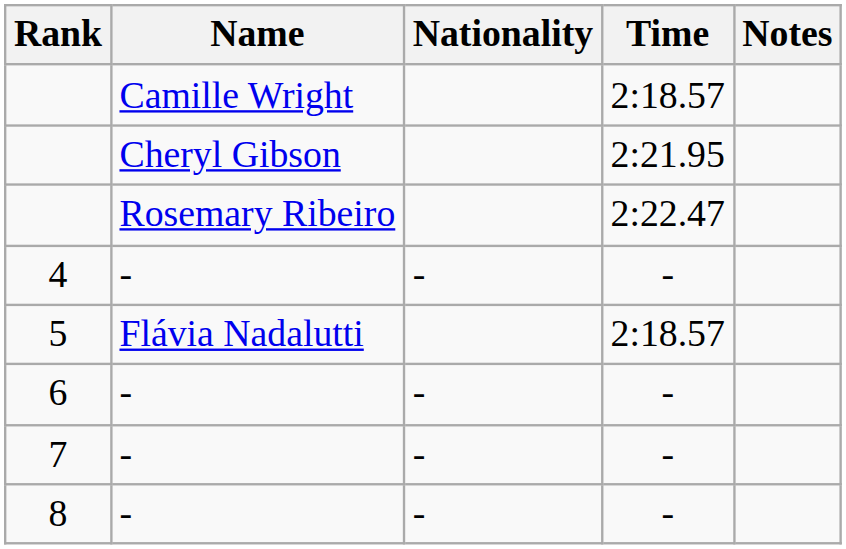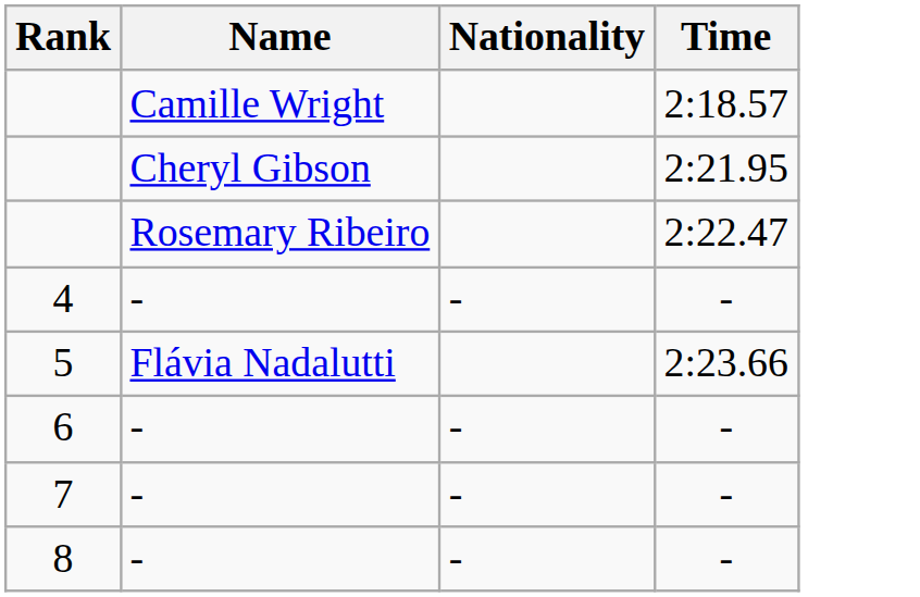- column: Notes
5 | Time: 2:18.57 -> 2:23.66
